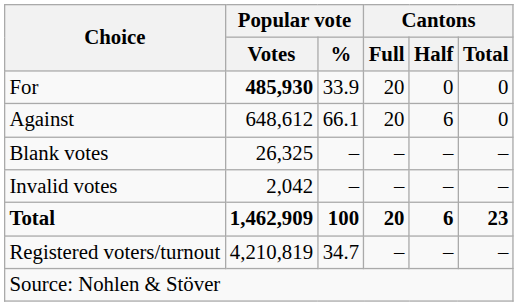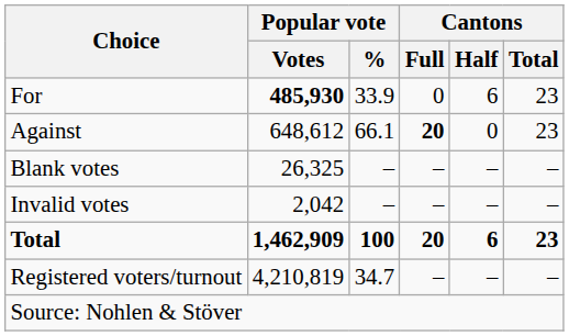For | Cantons / Full: 20 -> 0
For | Cantons / Half: 0 -> 6
For | Cantons / Total: 0 -> 23
Against | Cantons / Full: normal -> bold
Against | Cantons / Half: 6 -> 0
Against | Cantons / Total: 0 -> 23
